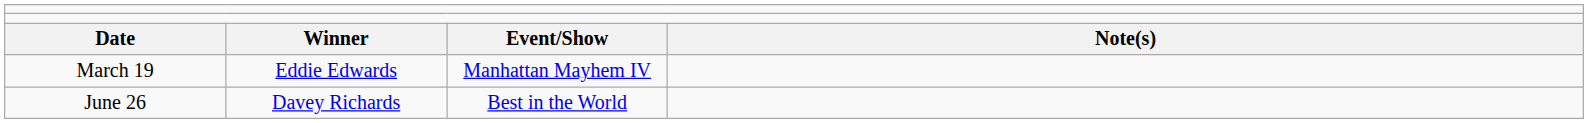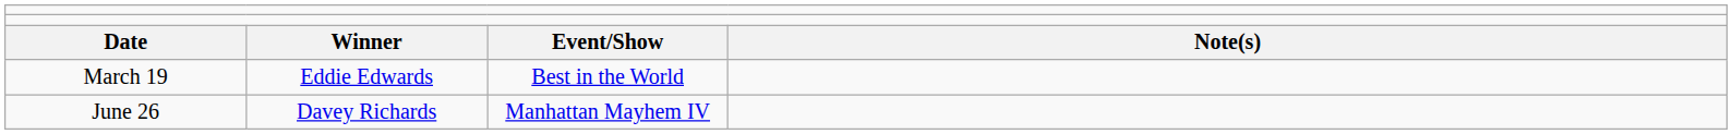March 19 | column 3: Manhattan Mayhem IV -> Best in the World
June 26 | column 3: Best in the World -> Manhattan Mayhem IV
